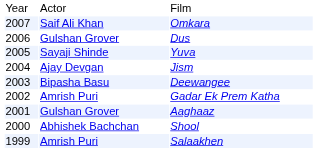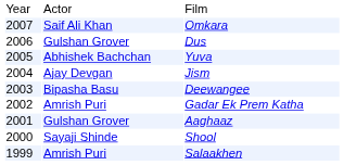Yuva | column 2: Sayaji Shinde -> Abhishek Bachchan
Shool | column 2: Abhishek Bachchan -> Sayaji Shinde
